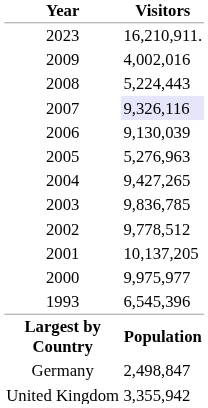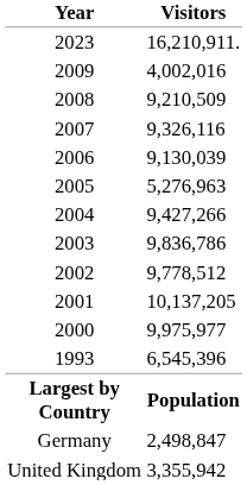2008 | Visitors: 5,224,443 -> 9,210,509
2007 | Visitors: lavender background -> no background
2004 | Visitors: 9,427,265 -> 9,427,266
2003 | Visitors: 9,836,785 -> 9,836,786
